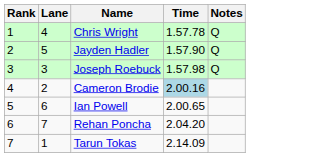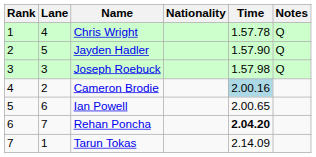+ column: Nationality
Rehan Poncha | Time: normal -> bold
